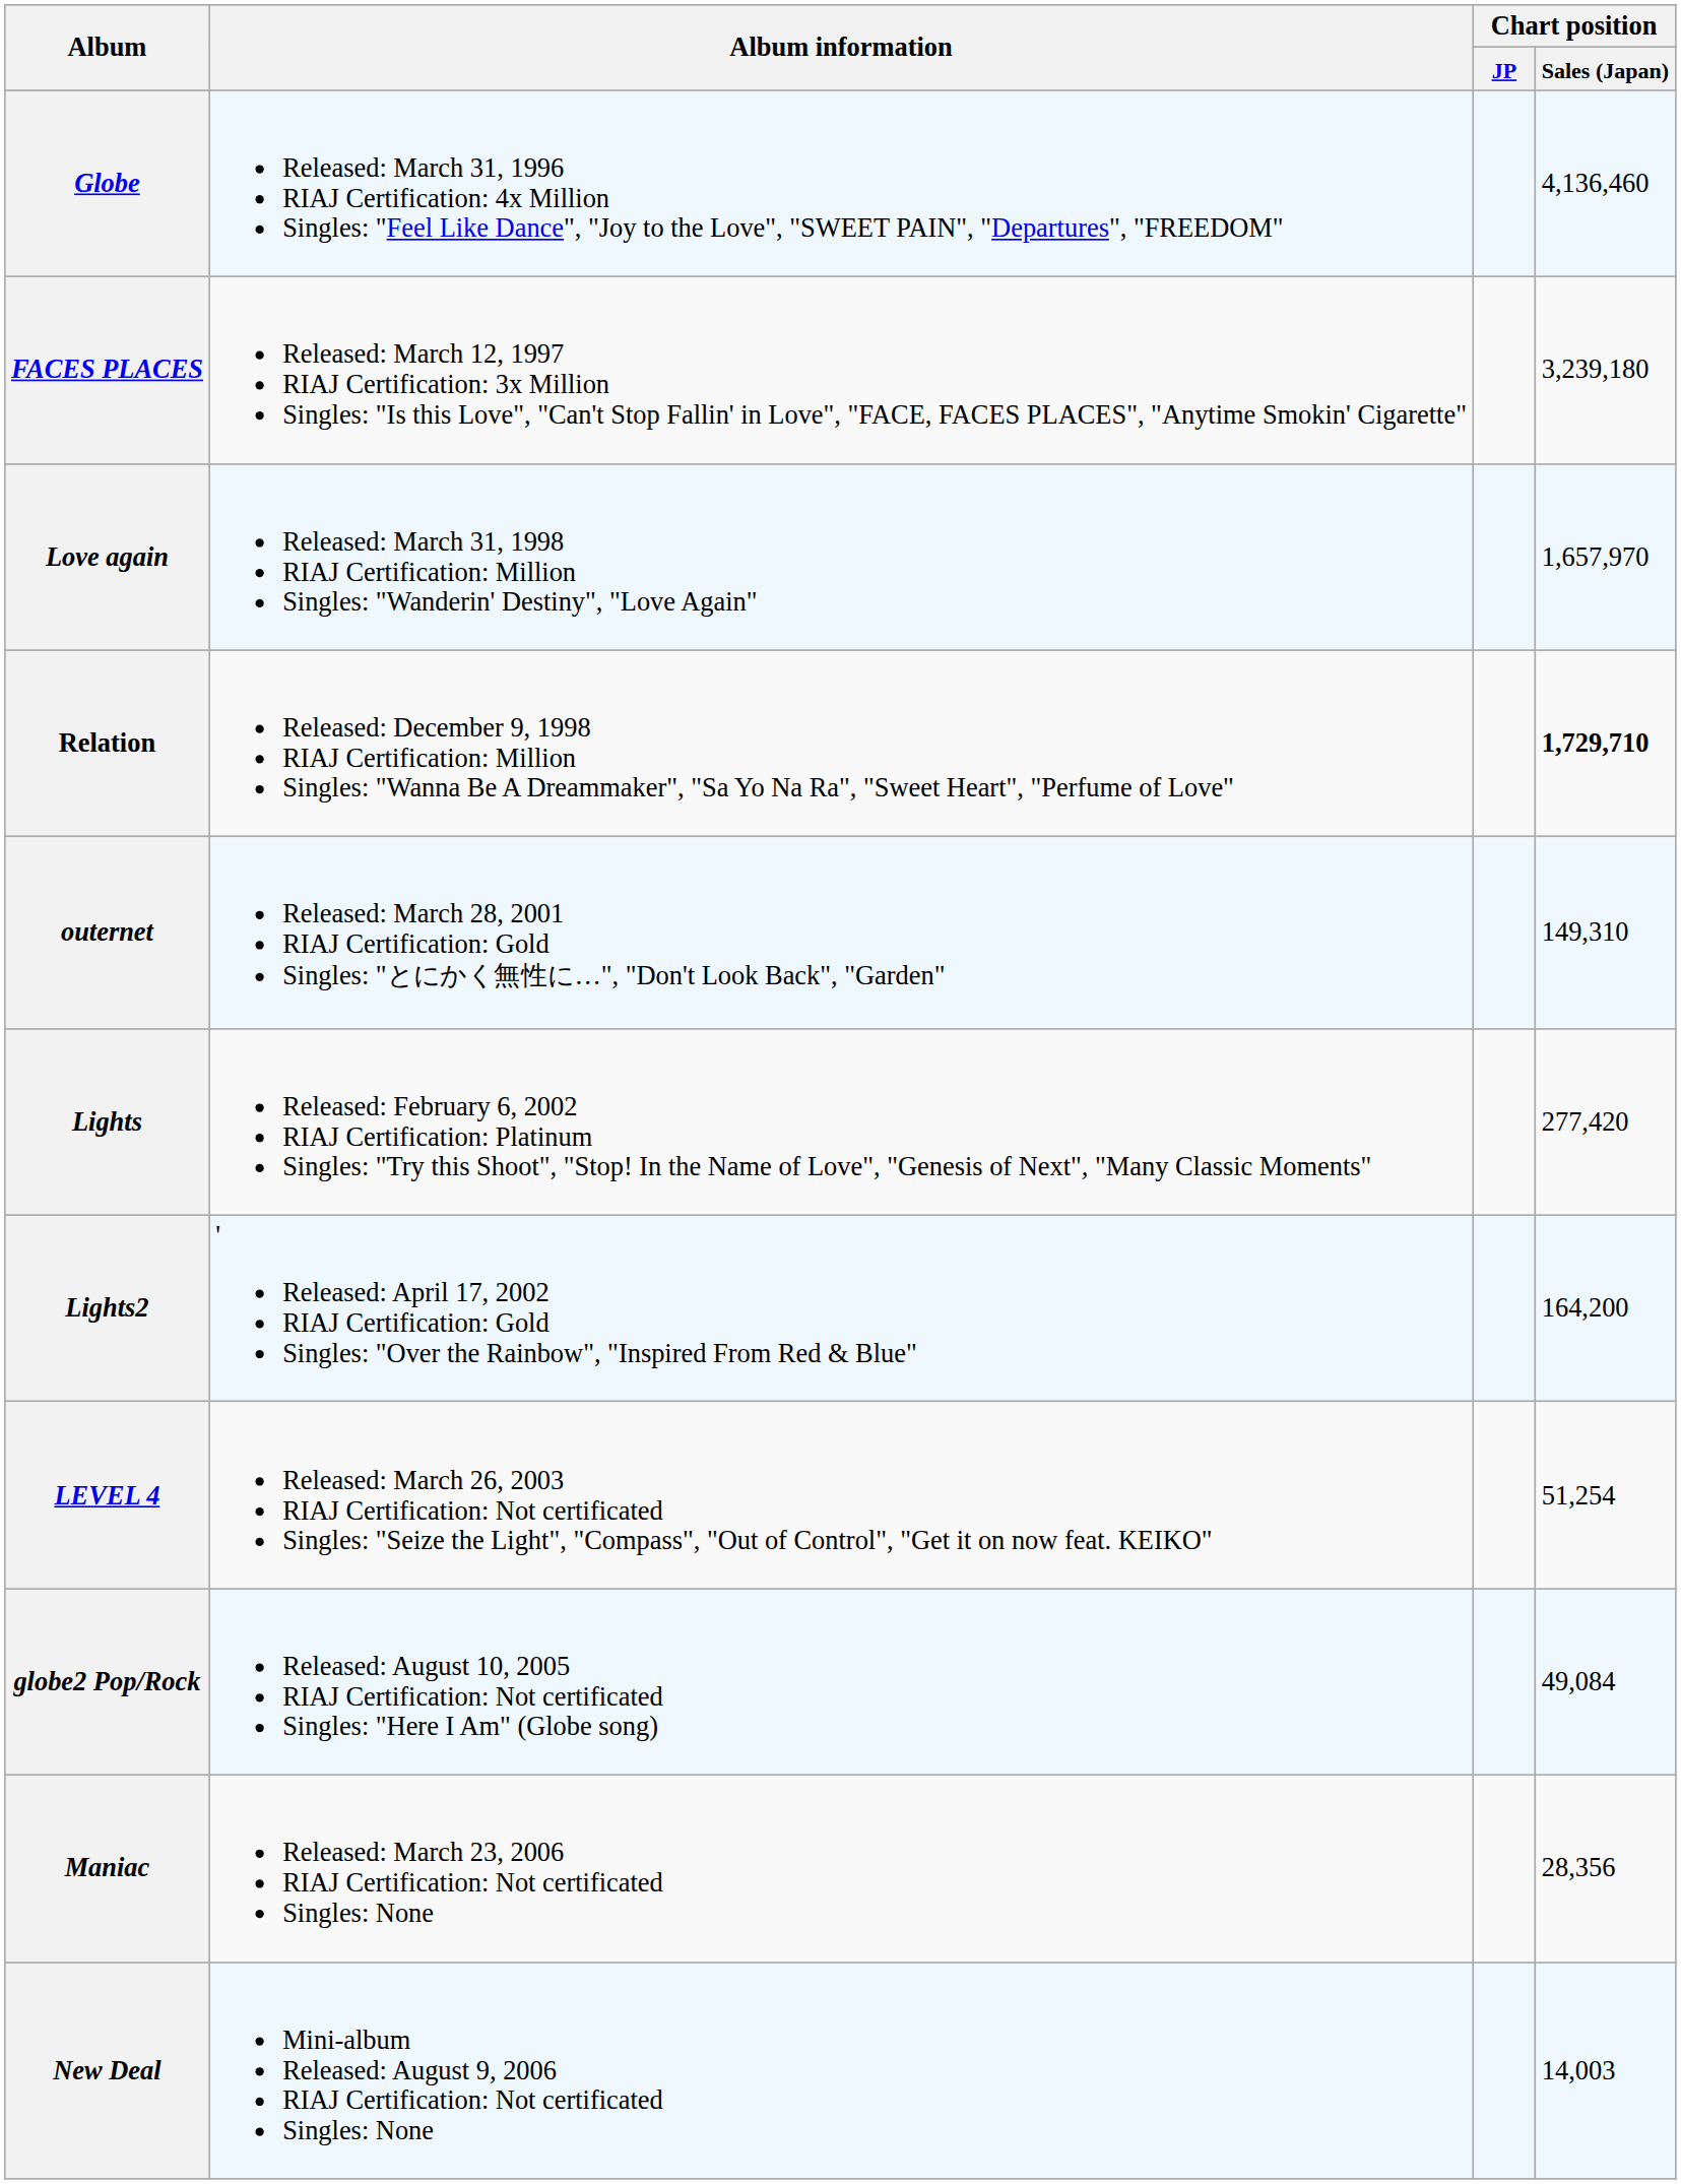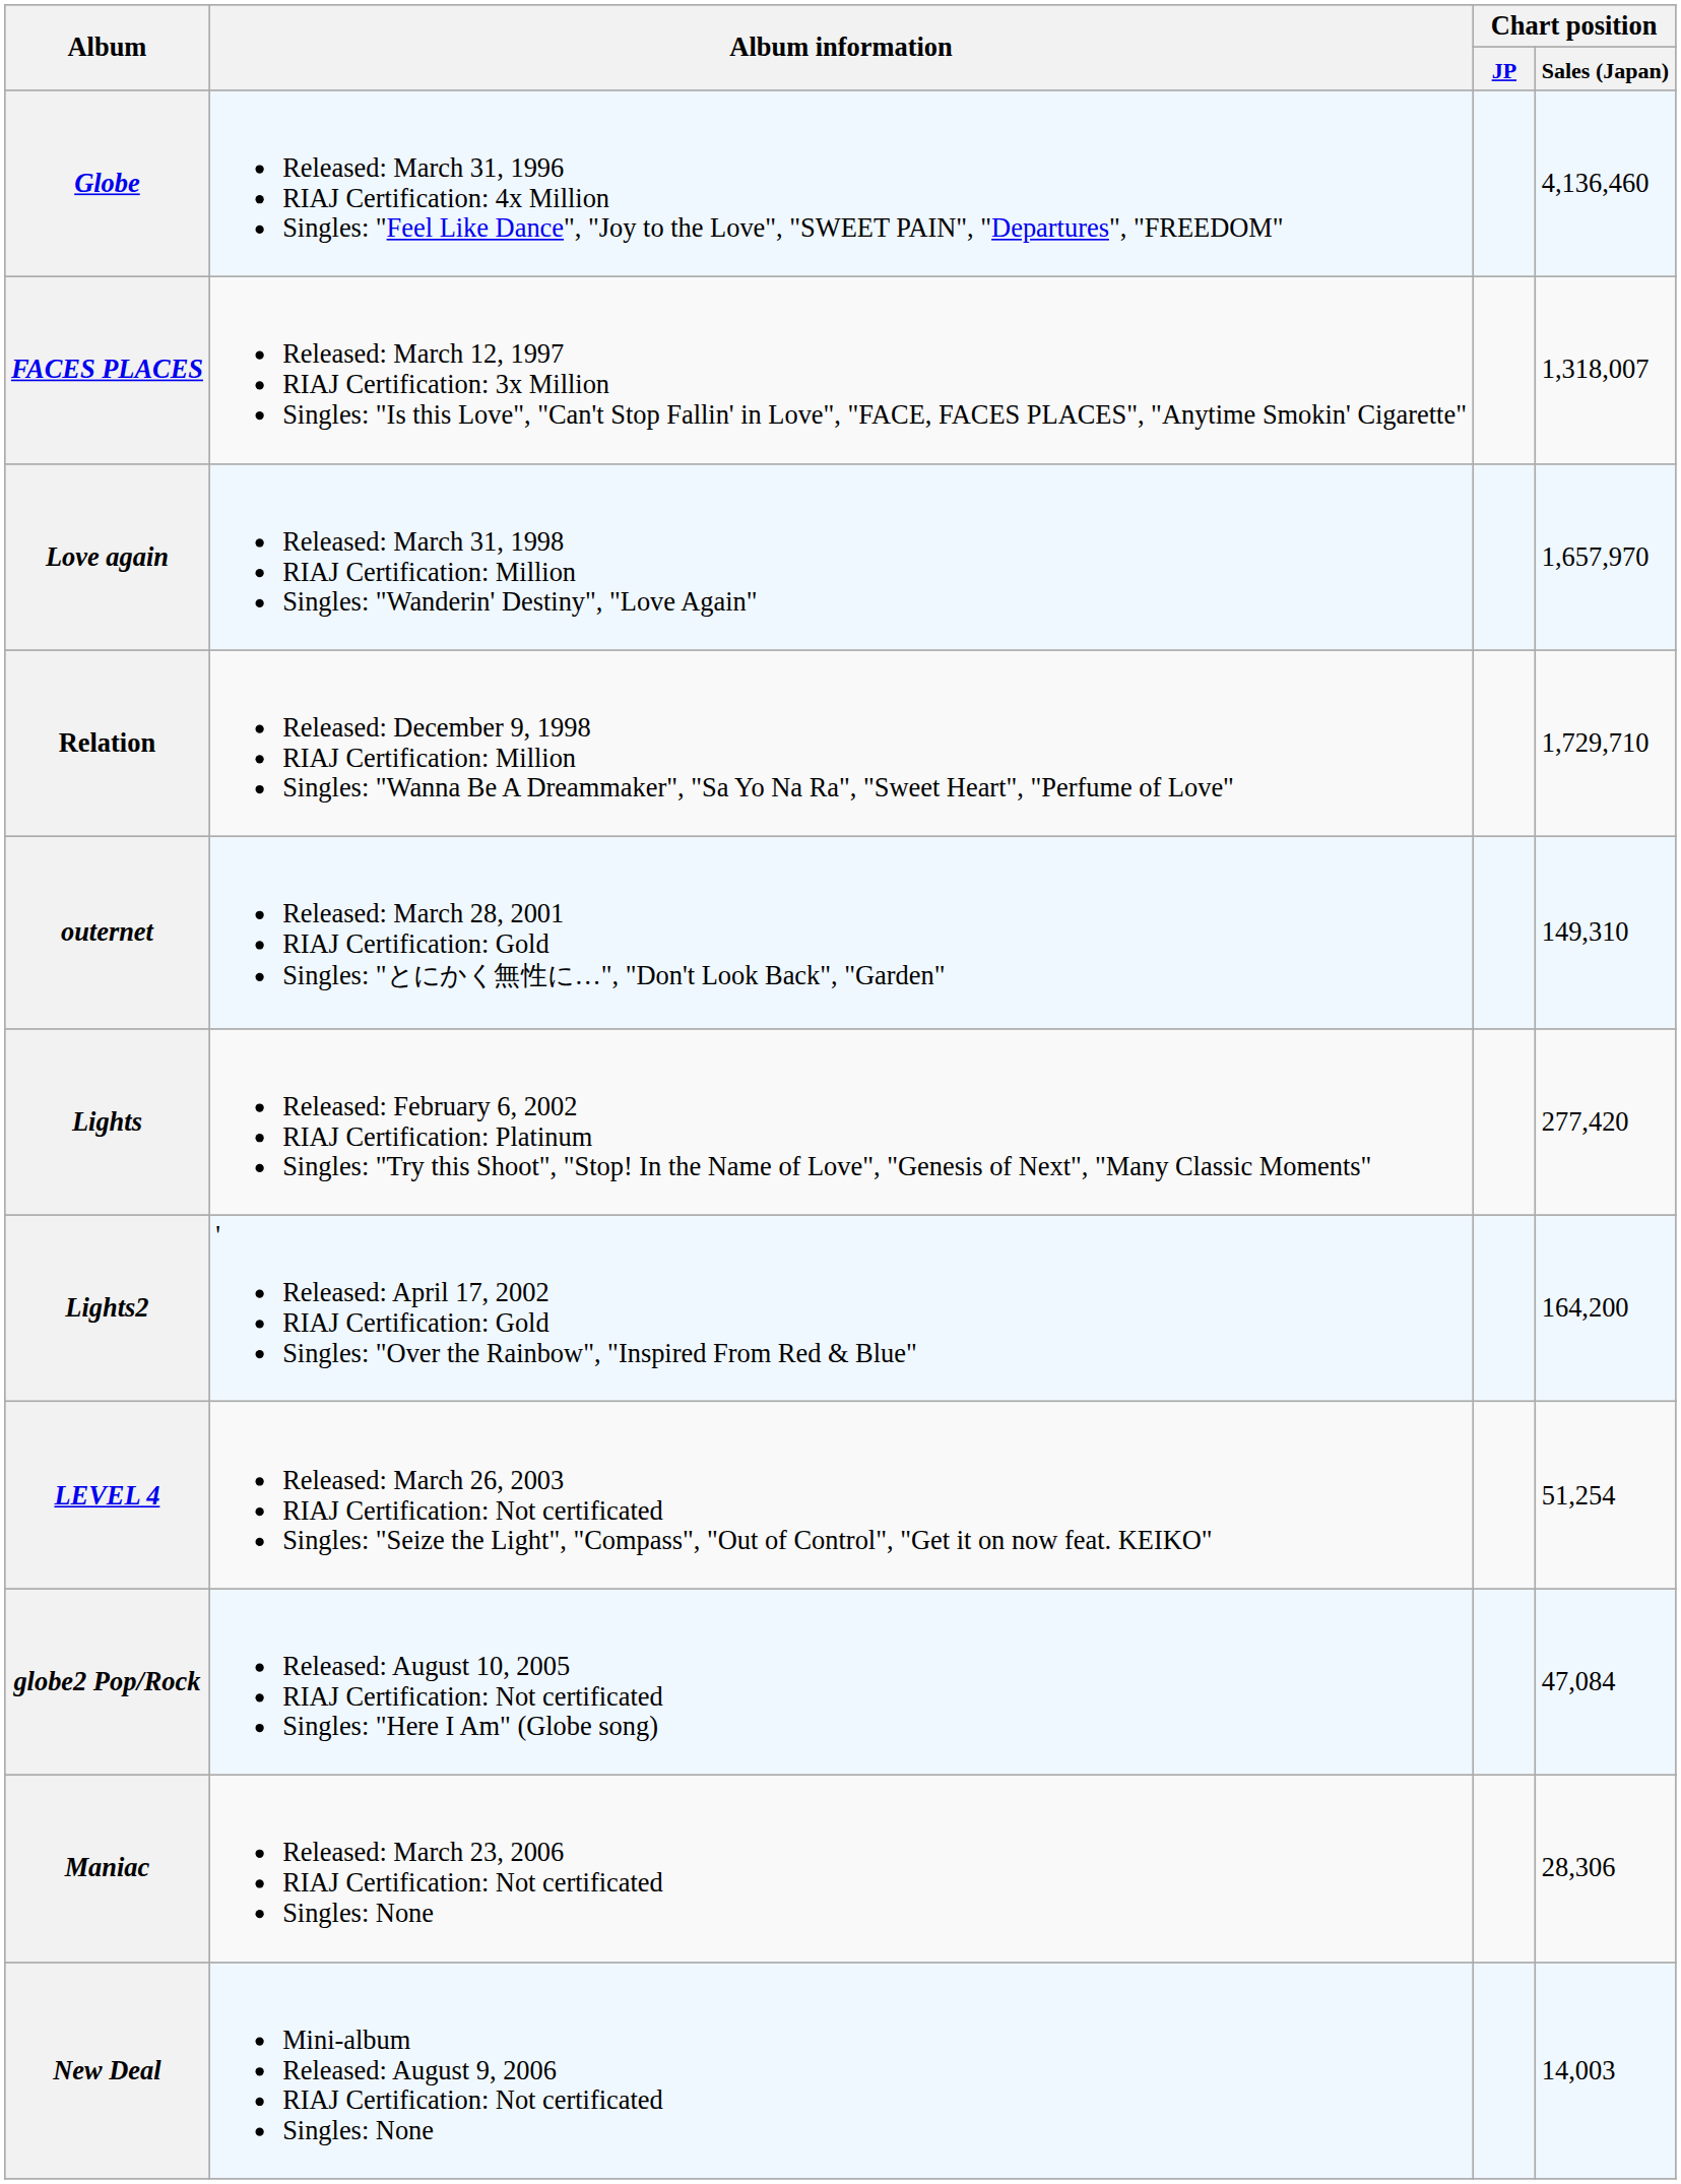FACES PLACES | Chart position / Sales (Japan): 3,239,180 -> 1,318,007
Relation | Chart position / Sales (Japan): bold -> normal
globe2 Pop/Rock | Chart position / Sales (Japan): 49,084 -> 47,084
Maniac | Chart position / Sales (Japan): 28,356 -> 28,306
